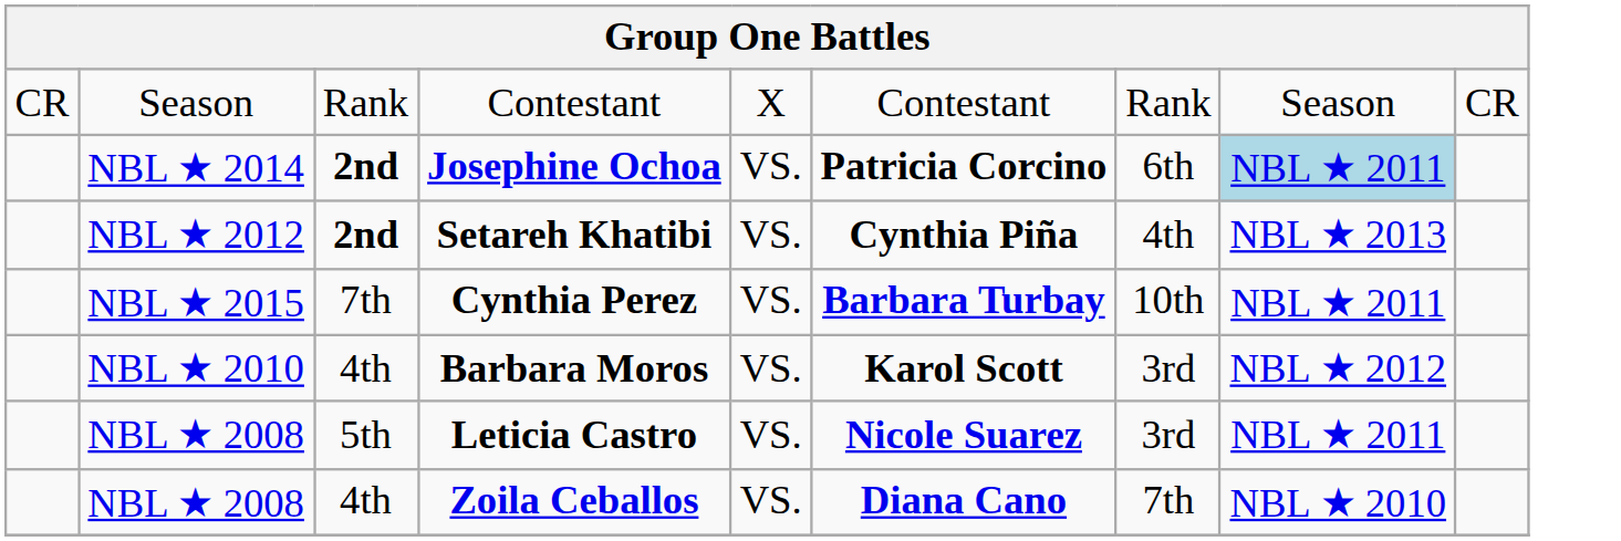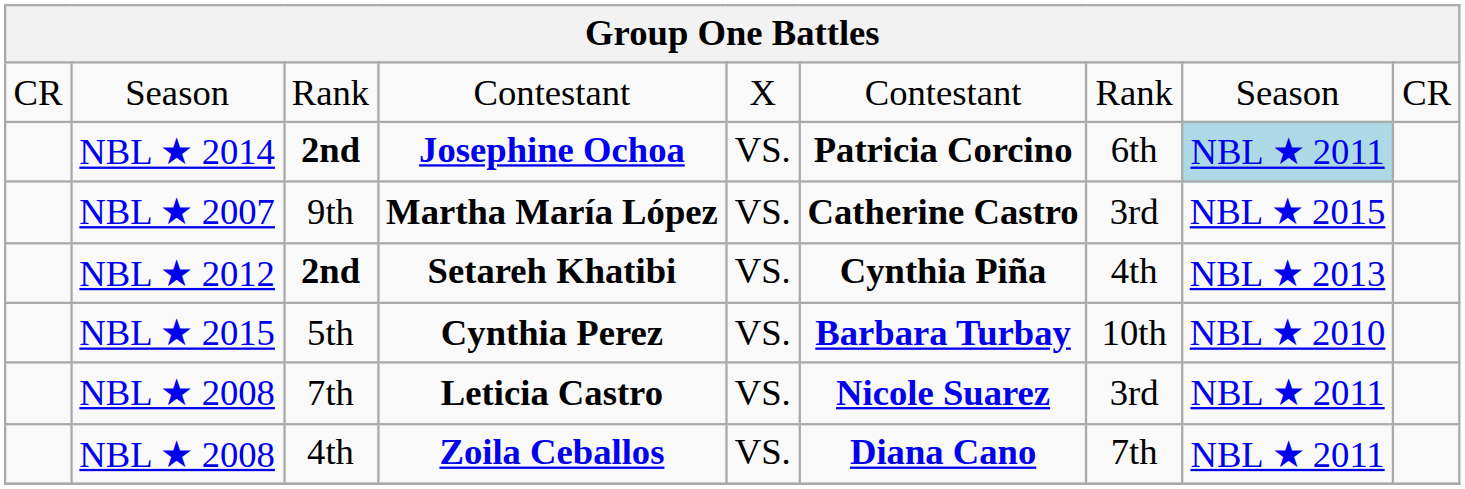+ row: NBL ★ 2007 | 9th | Martha María López | VS. | Catherine Castro | 3rd | NBL ★ 2015
Cynthia Perez | column 3: 7th -> 5th
Cynthia Perez | column 8: NBL ★ 2011 -> NBL ★ 2010
- row: NBL ★ 2010 | 4th | Barbara Moros | VS. | Karol Scott | 3rd | NBL ★ 2012
Leticia Castro | column 3: 5th -> 7th
Zoila Ceballos | column 8: NBL ★ 2010 -> NBL ★ 2011
